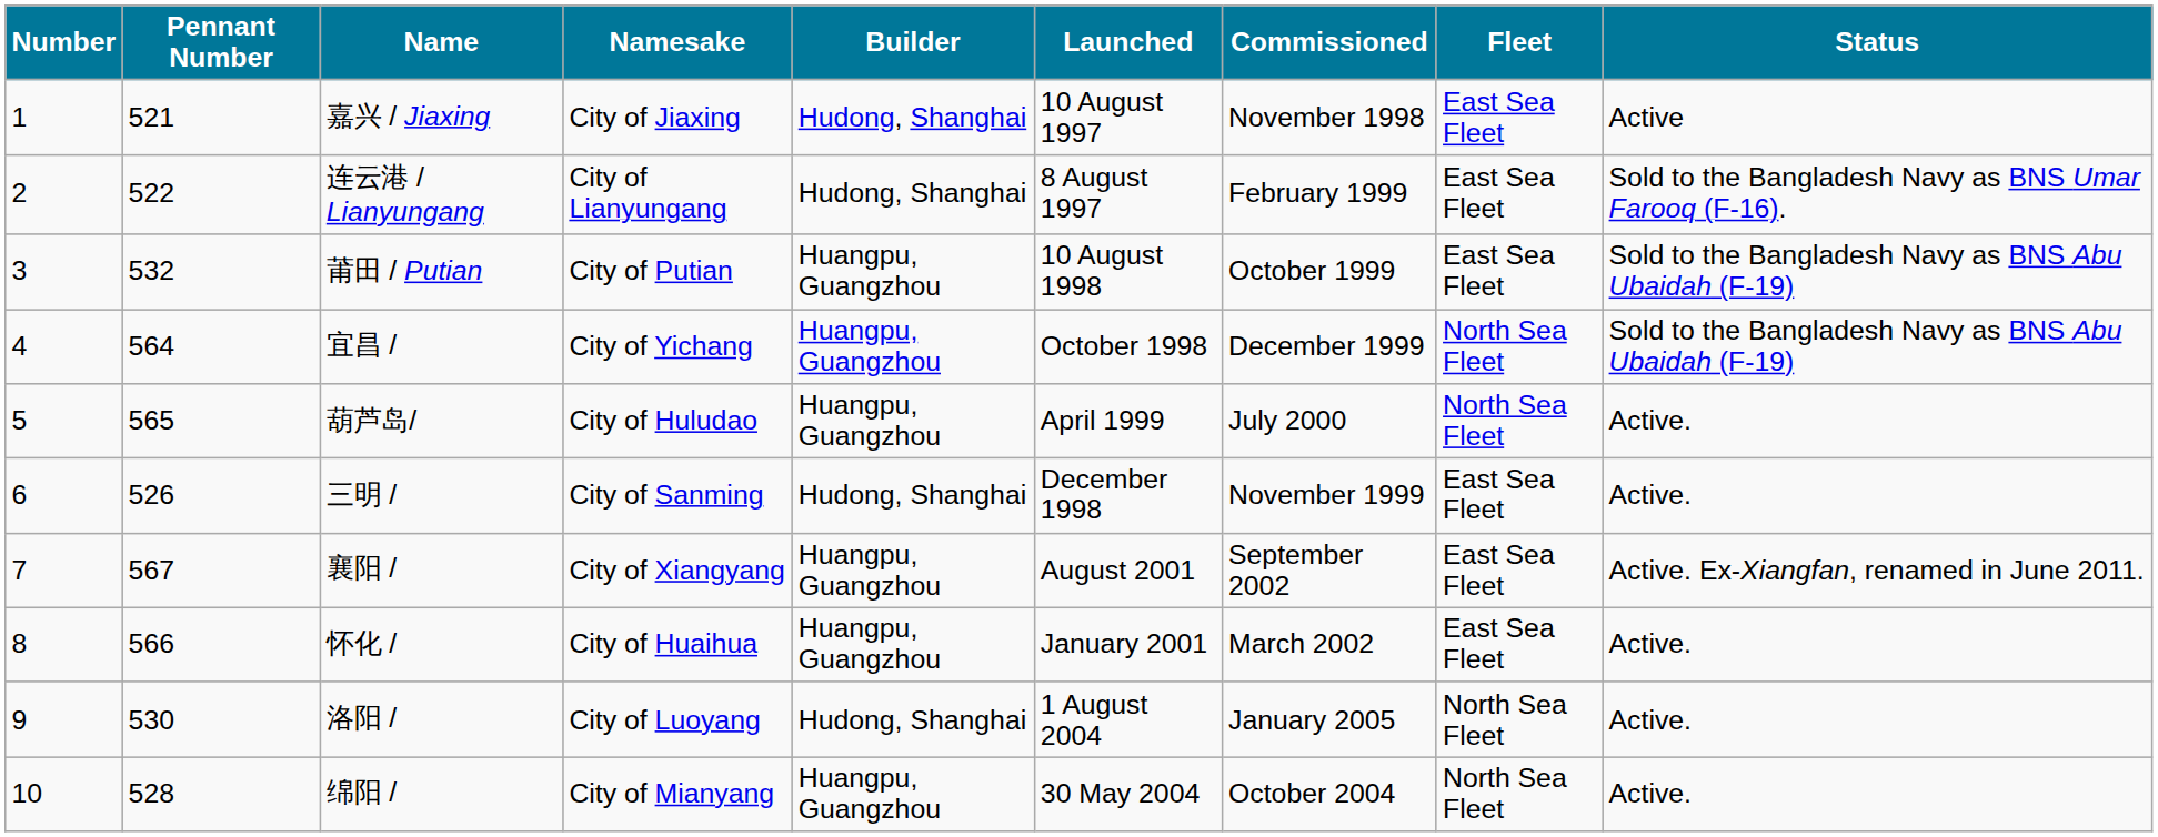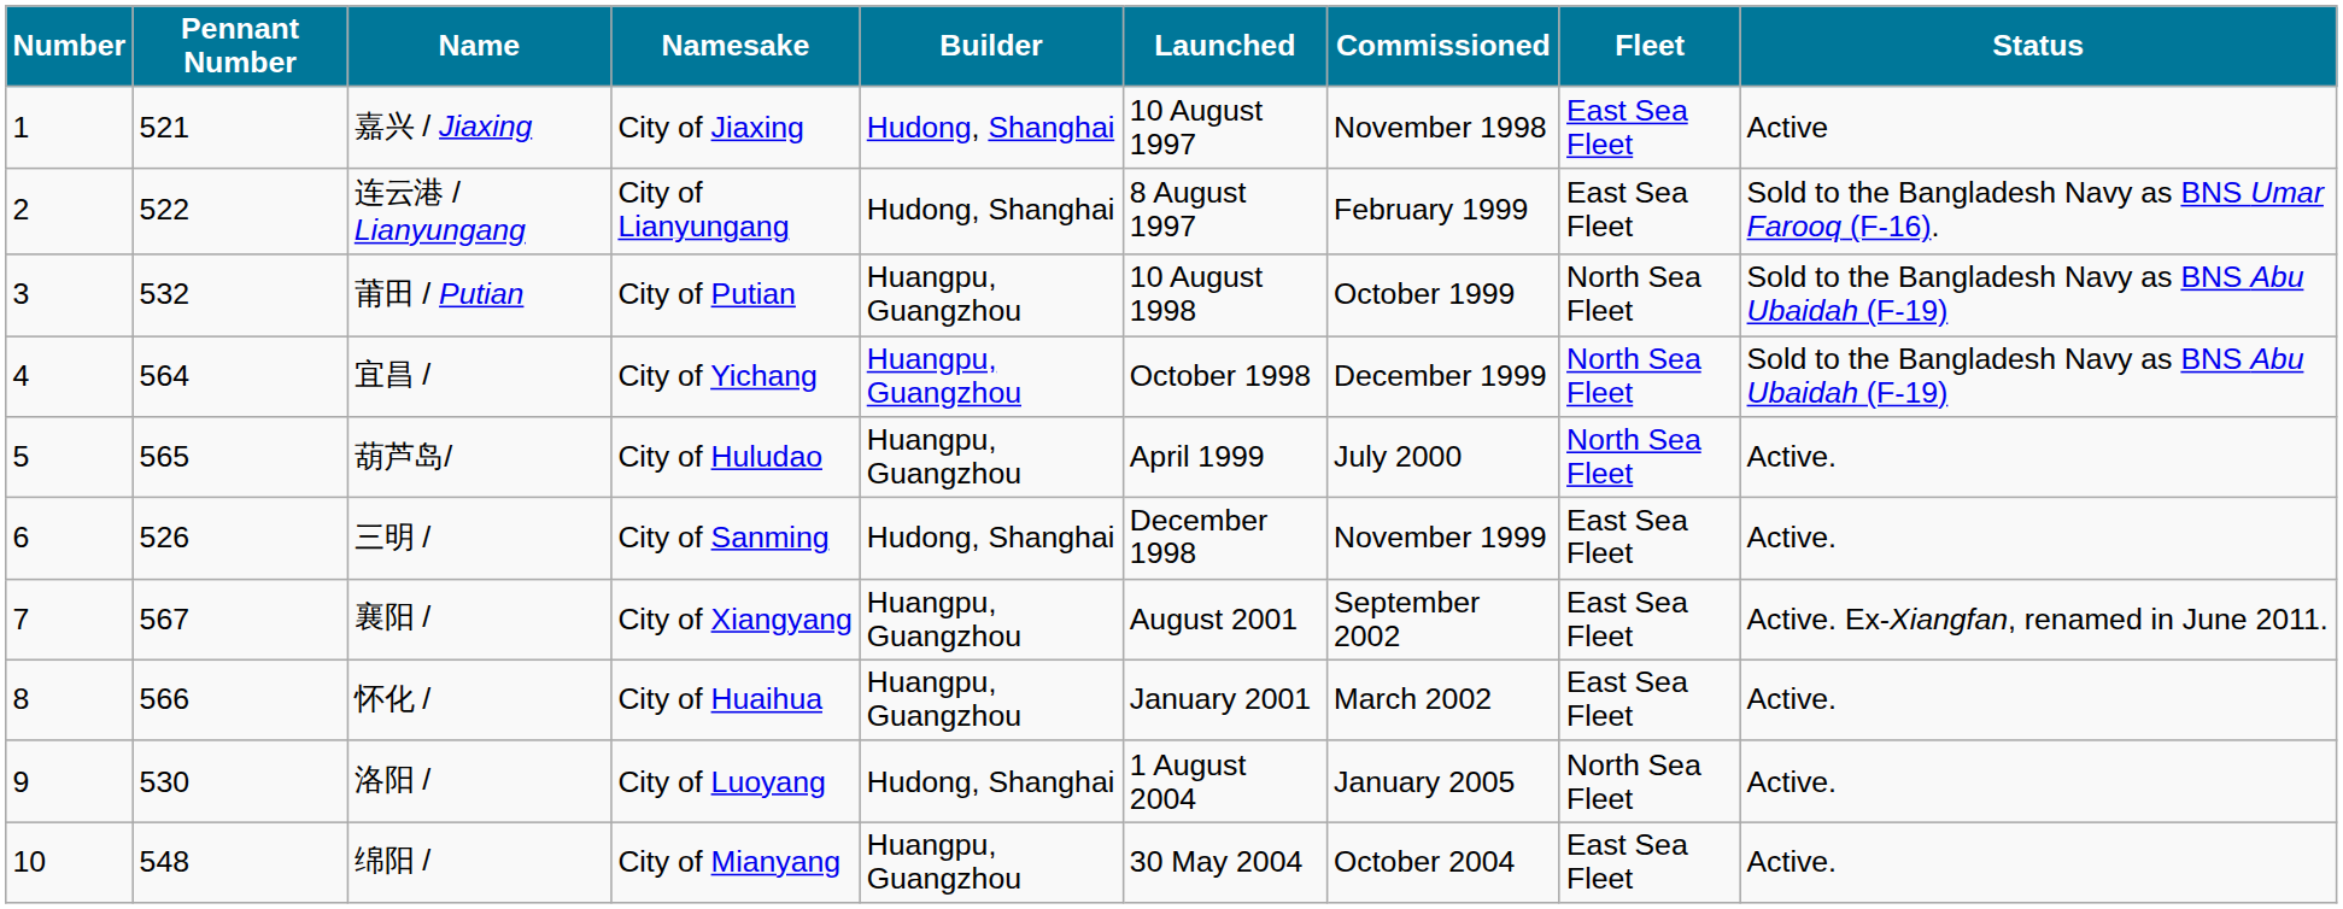莆田 / Putian | Fleet: East Sea Fleet -> North Sea Fleet
绵阳 / | Pennant Number: 528 -> 548
绵阳 / | Fleet: North Sea Fleet -> East Sea Fleet
